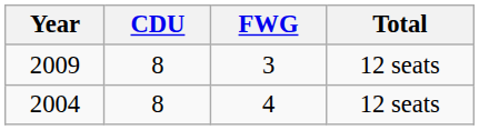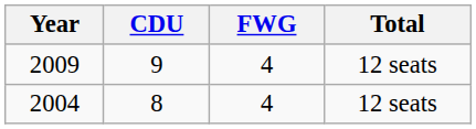2009 | CDU: 8 -> 9
2009 | FWG: 3 -> 4
